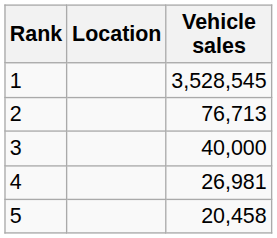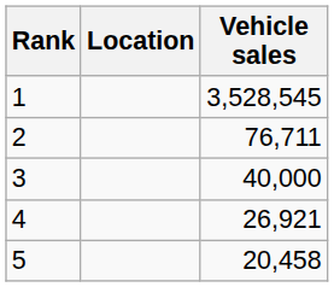2 | Vehicle sales: 76,713 -> 76,711
4 | Vehicle sales: 26,981 -> 26,921
